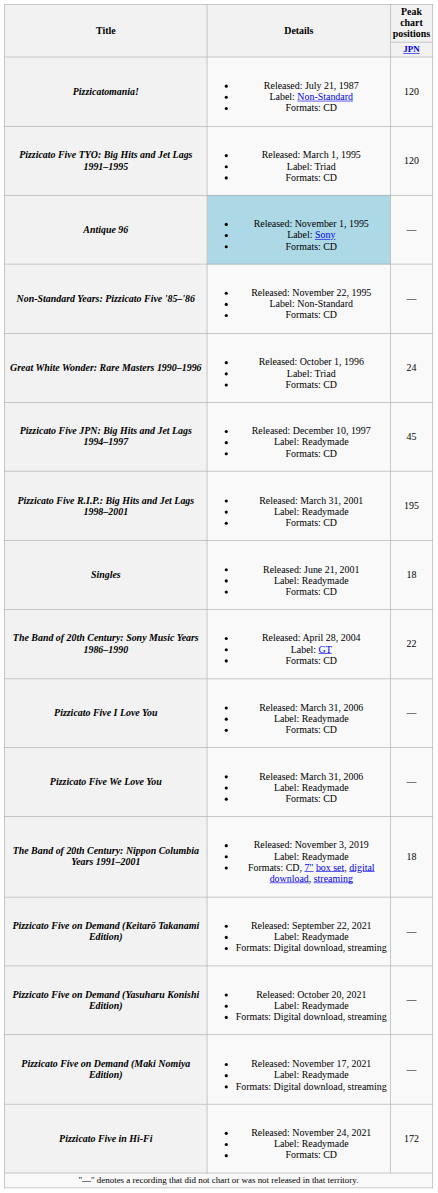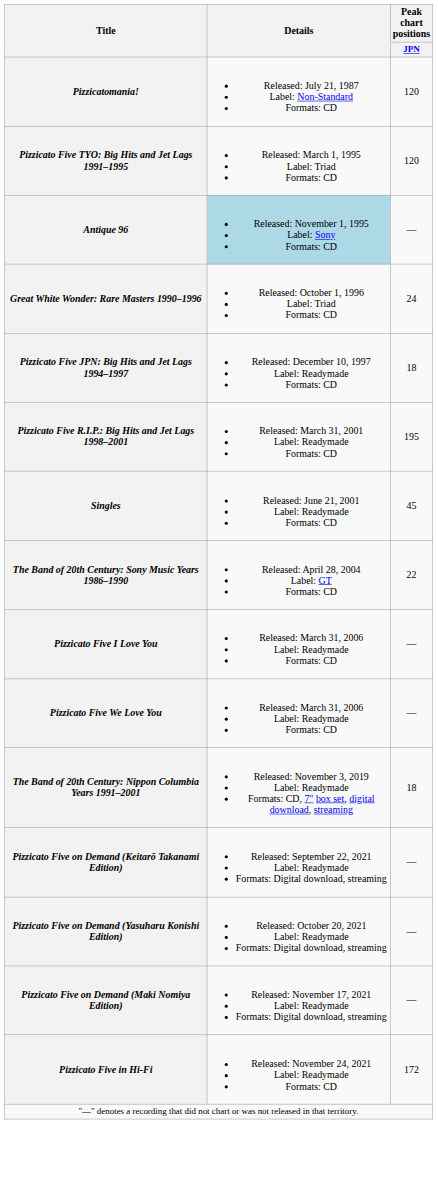- row: Non-Standard Years: Pizzicato Five '85–'86 | Released: November 22, 1995 Label: Non-Standard Formats: CD | —
Pizzicato Five JPN: Big Hits and Jet Lags 1994–1997 | Peak chart positions / JPN: 45 -> 18
Singles | Peak chart positions / JPN: 18 -> 45
